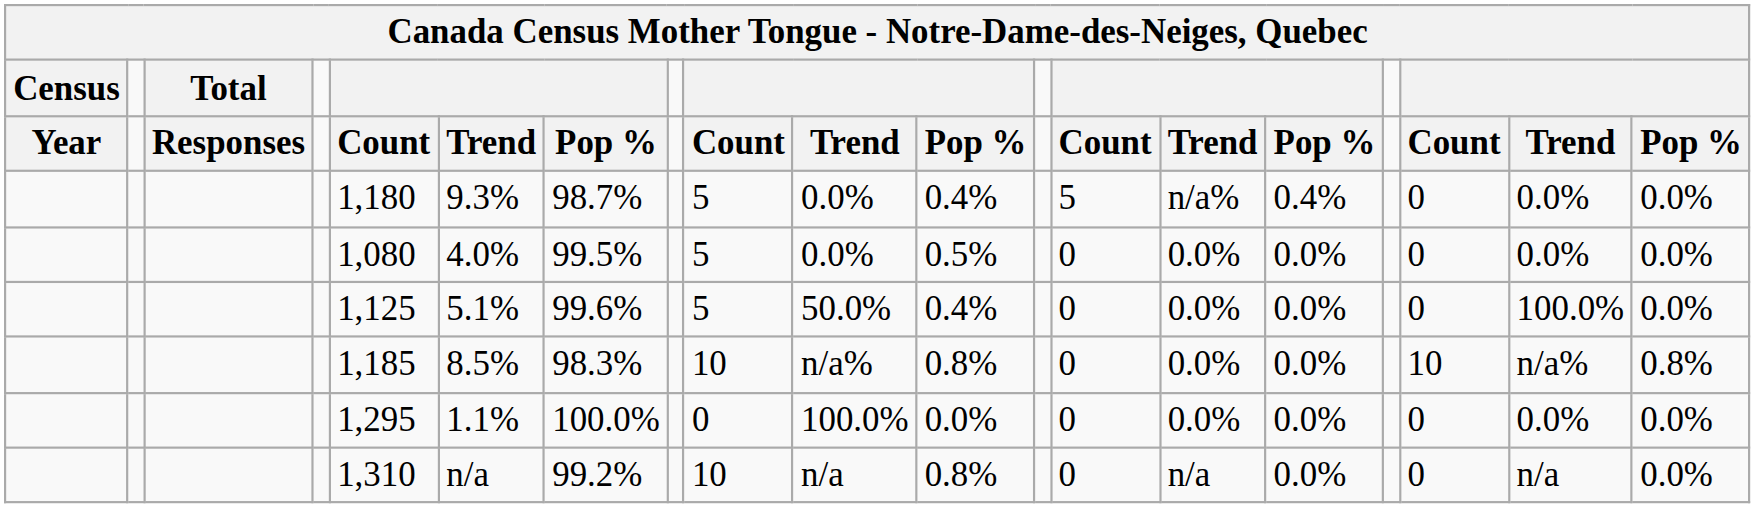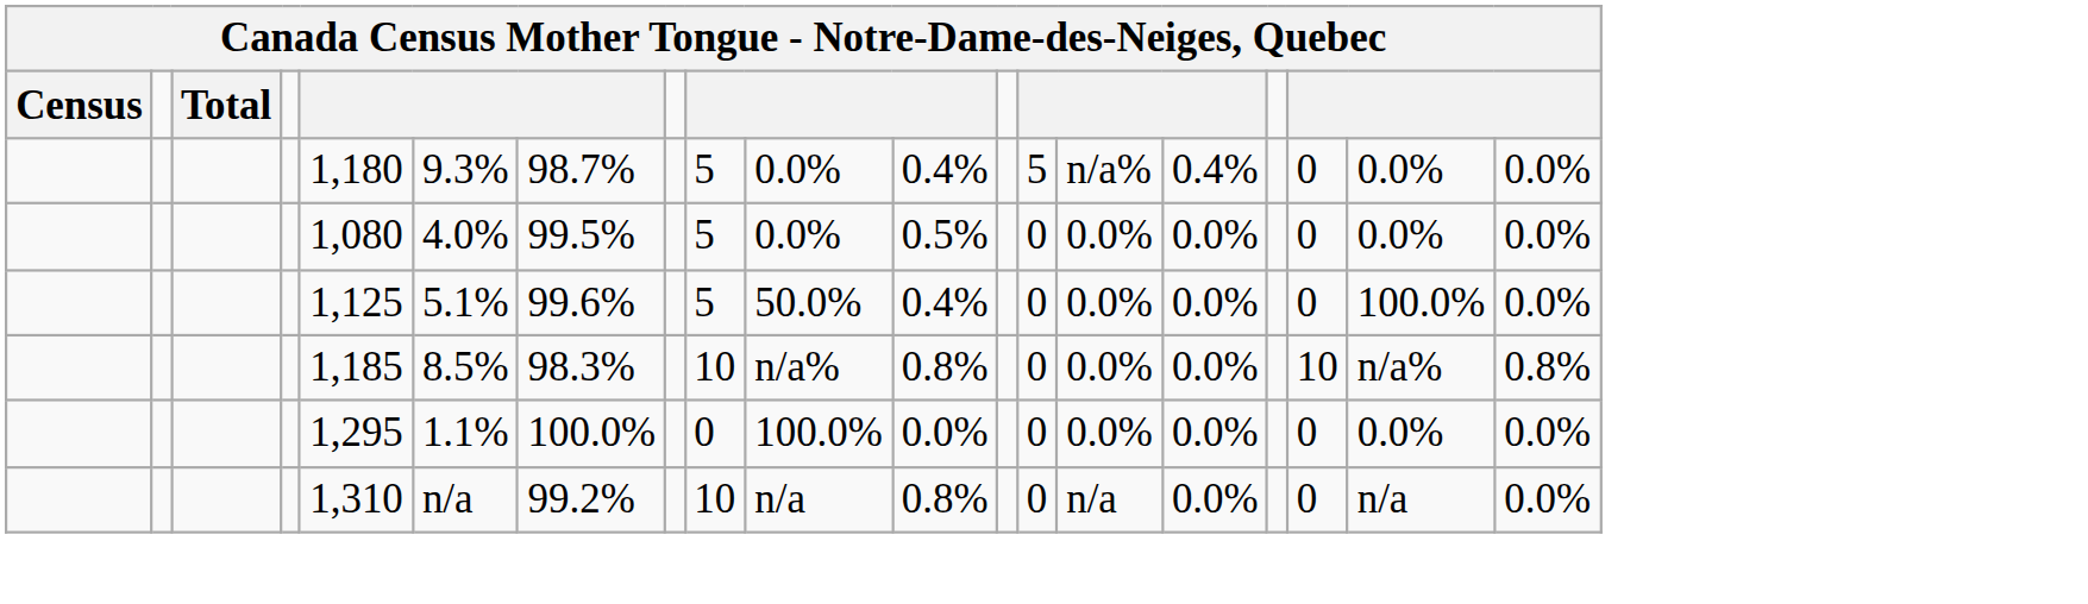- row: Year | Responses | Count | Trend | Pop % | Count | Trend | Pop % | Count | Trend | Pop % | Count | Trend | Pop %
